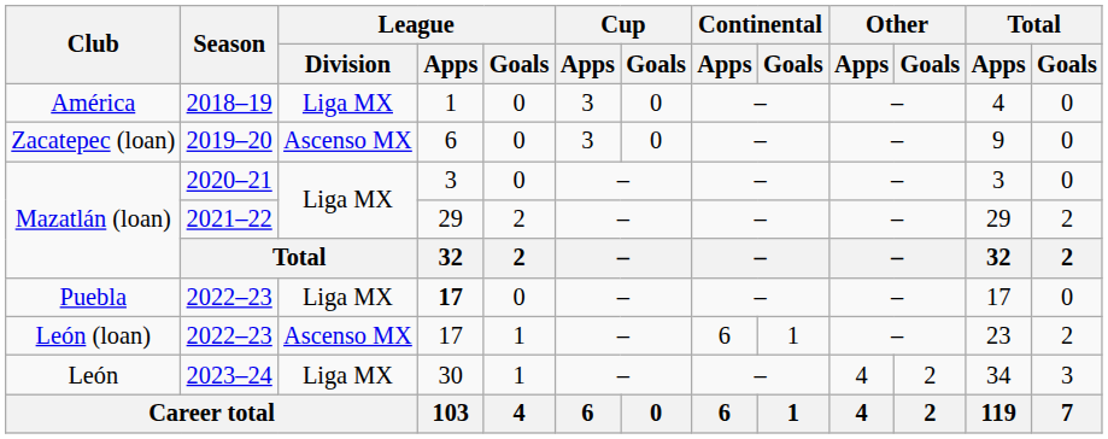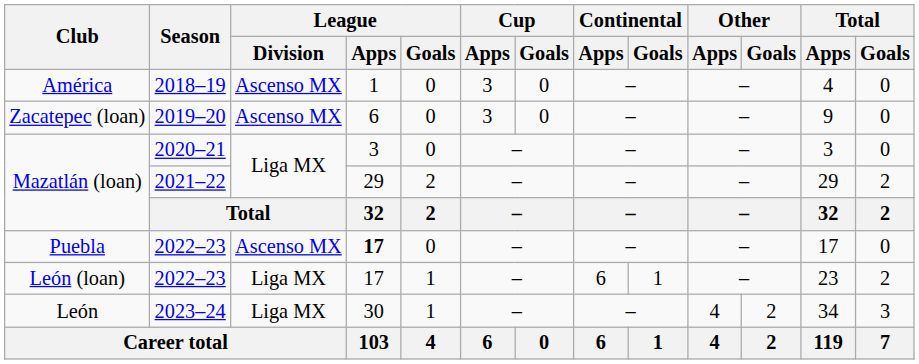América | League / Division: Liga MX -> Ascenso MX
Puebla | League / Division: Liga MX -> Ascenso MX
León (loan) | League / Division: Ascenso MX -> Liga MX
